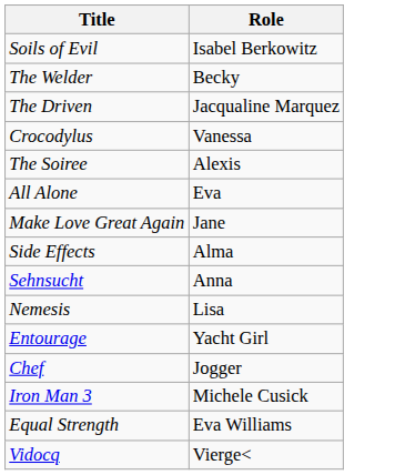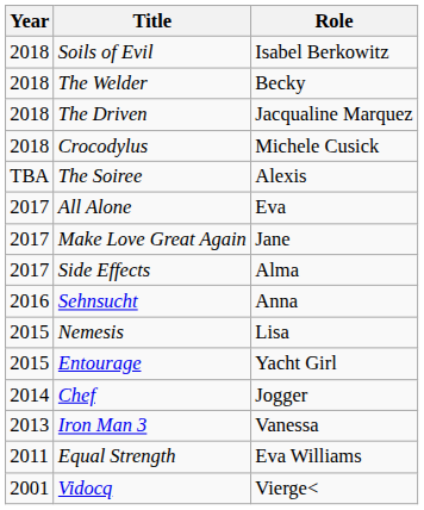+ column: Year | 2018 | 2018 | 2018 | 2018 | TBA | 2017 | 2017 | 2017 | 2016 | 2015 | 2015 | 2014 | 2013 | 2011 | 2001
Crocodylus | Role: Vanessa -> Michele Cusick
Iron Man 3 | Role: Michele Cusick -> Vanessa
